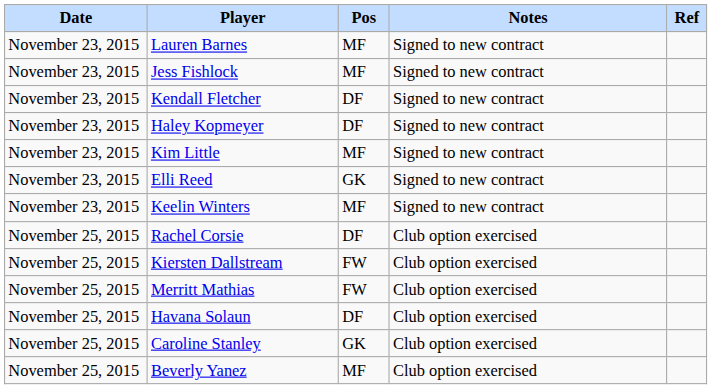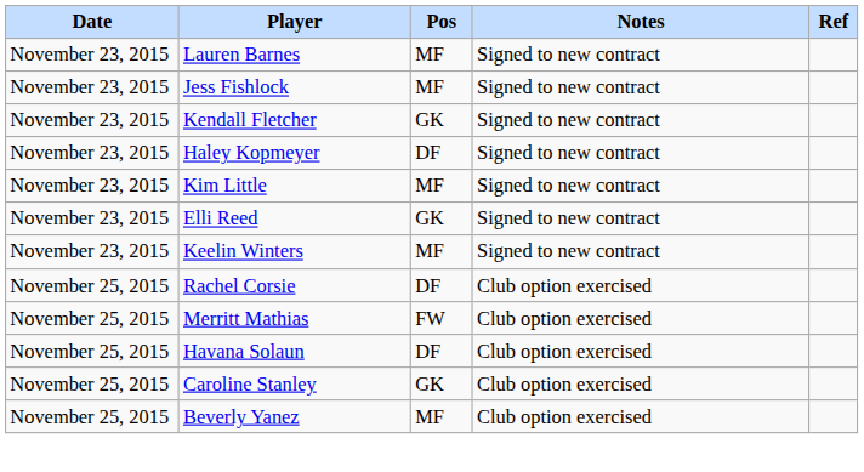Kendall Fletcher | Pos: DF -> GK
- row: November 25, 2015 | Kiersten Dallstream | FW | Club option exercised
